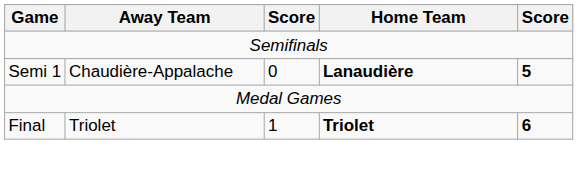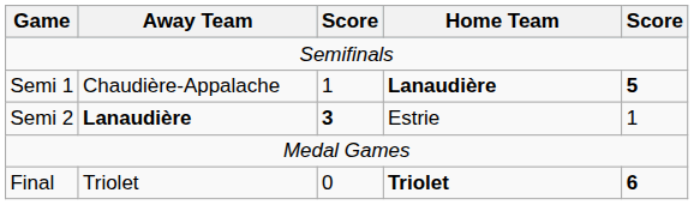Semi 1 | column 3: 0 -> 1
+ row: Semi 2 | Lanaudière | 3 | Estrie | 1
Final | column 3: 1 -> 0
